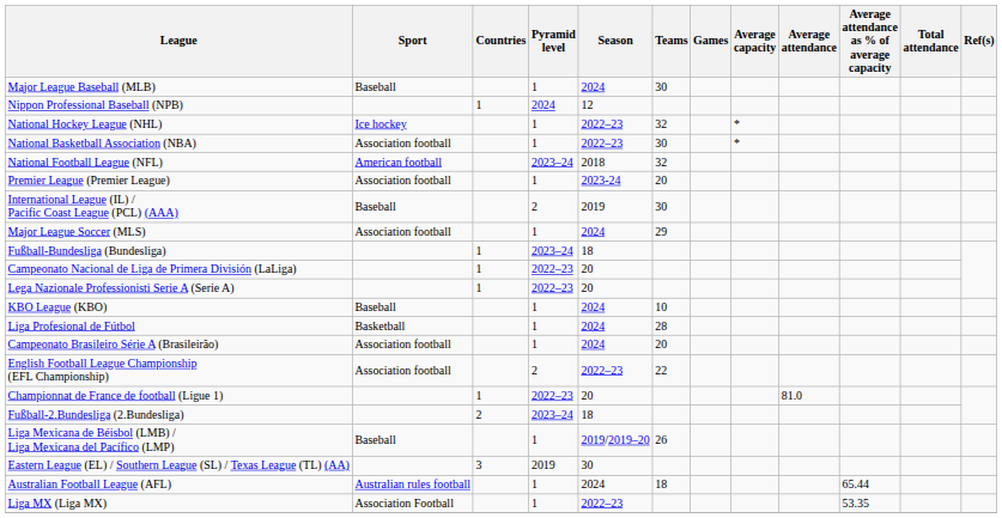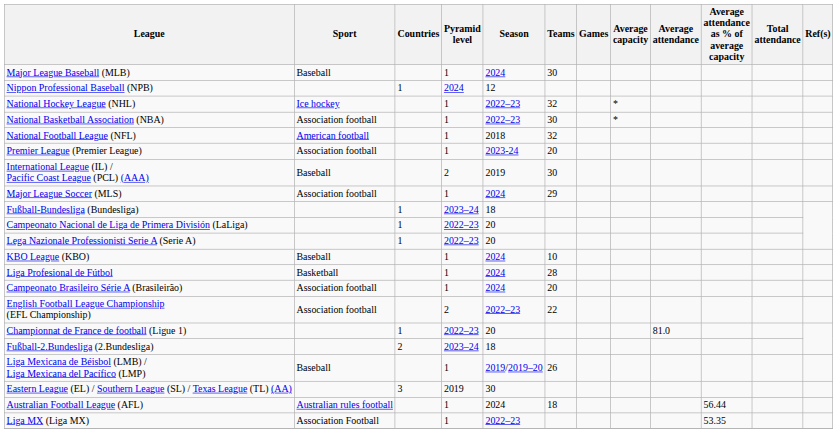National Football League (NFL) | Pyramid level: 2023–24 -> 1
Australian Football League (AFL) | Average attendance as % of average capacity: 65.44 -> 56.44
